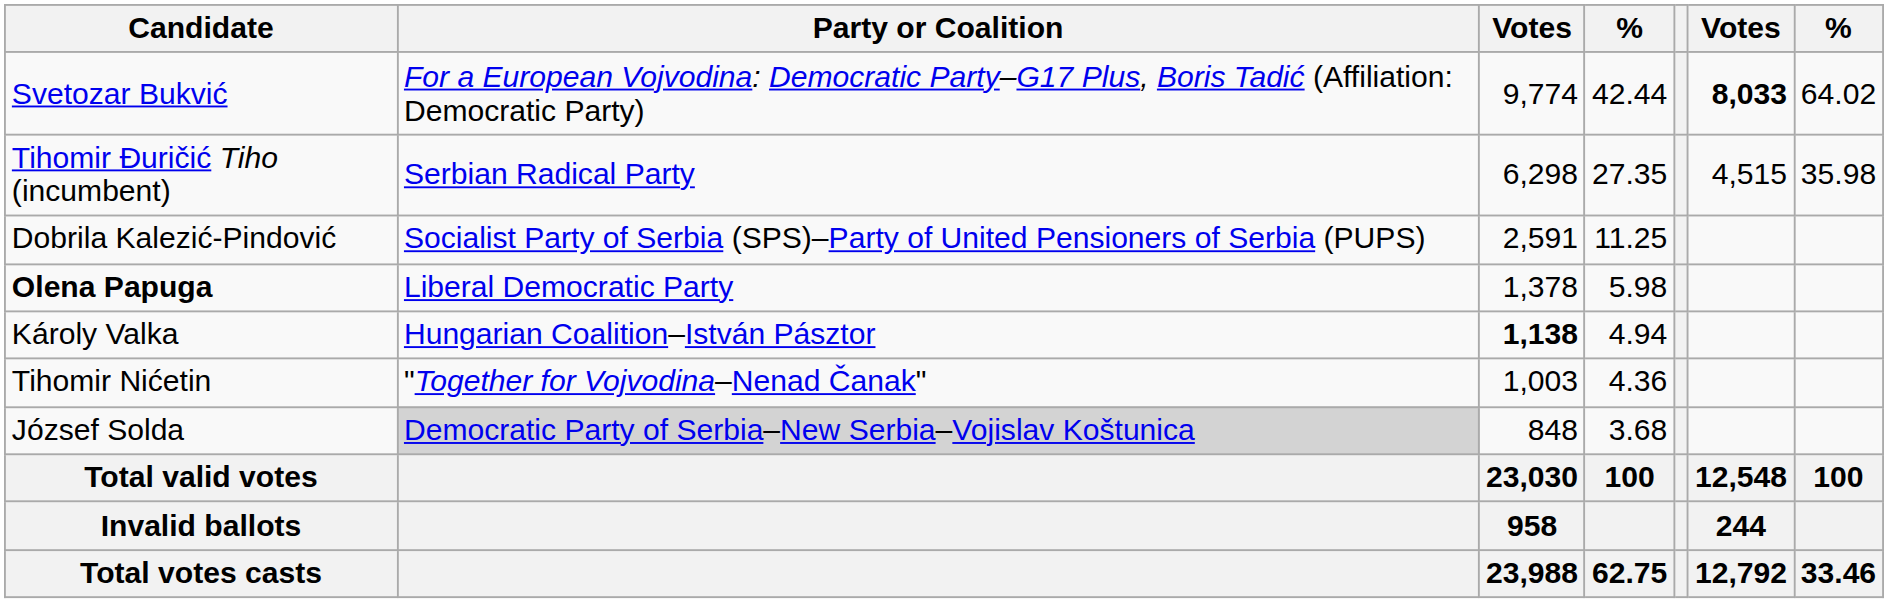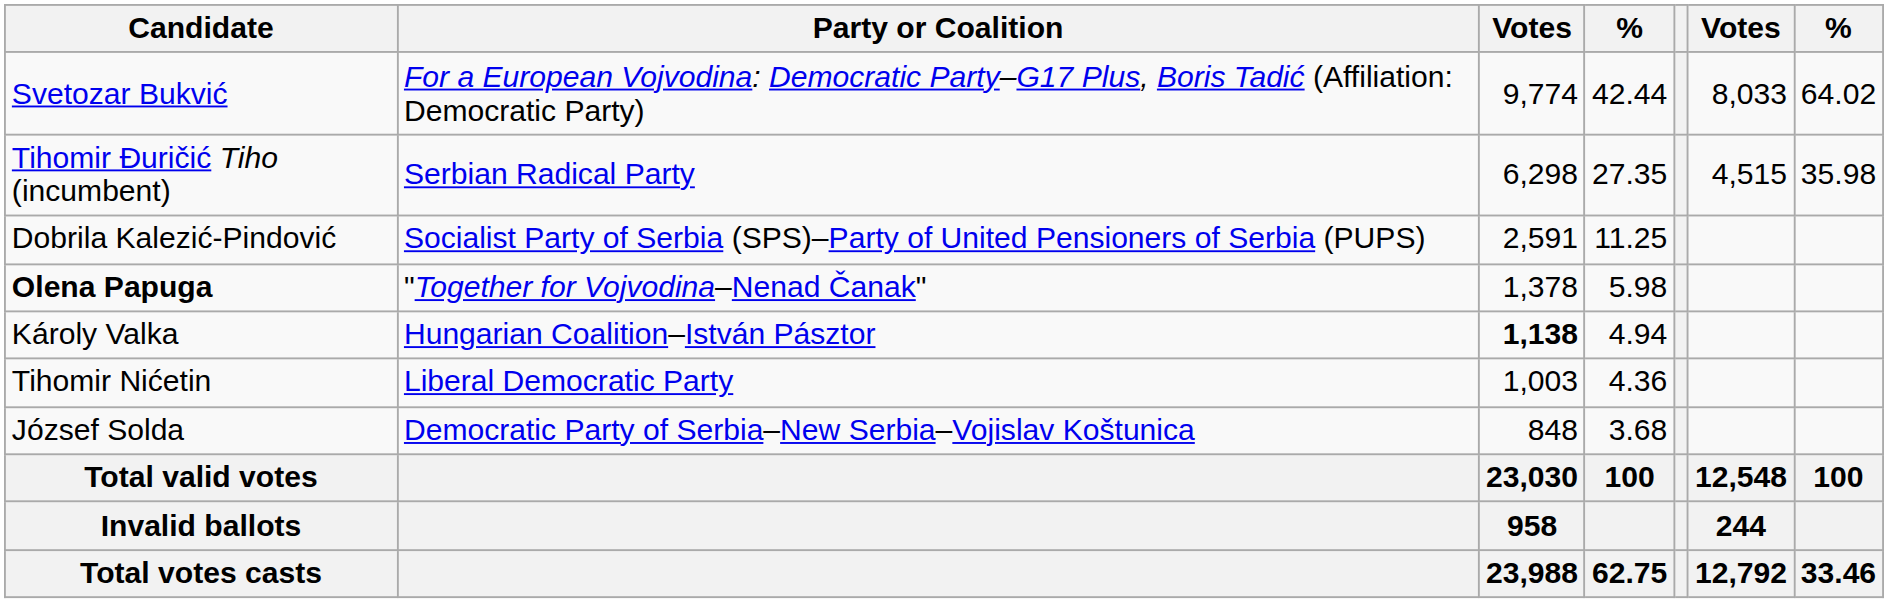Svetozar Bukvić | column 6: bold -> normal
Olena Papuga | Party or Coalition: Liberal Democratic Party -> "Together for Vojvodina–Nenad Čanak"
Tihomir Nićetin | Party or Coalition: "Together for Vojvodina–Nenad Čanak" -> Liberal Democratic Party
József Solda | Party or Coalition: lightgrey background -> no background
